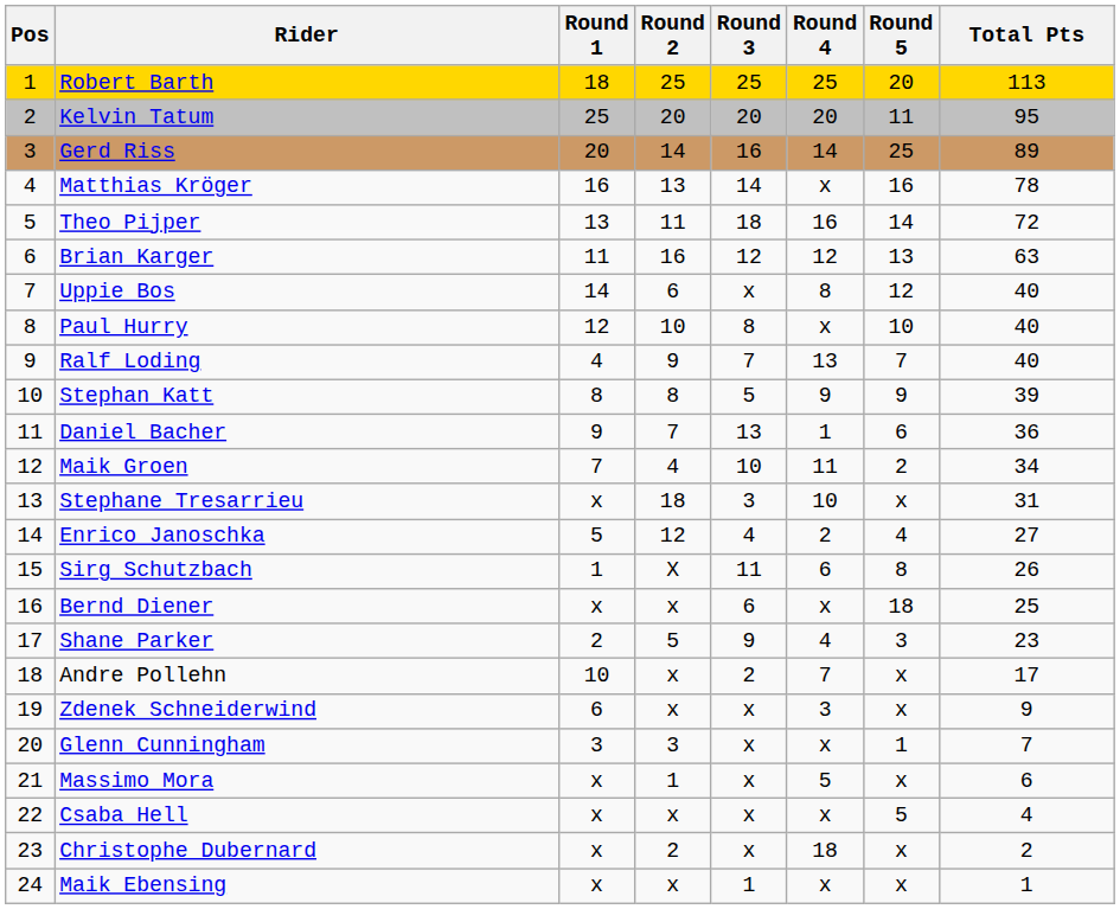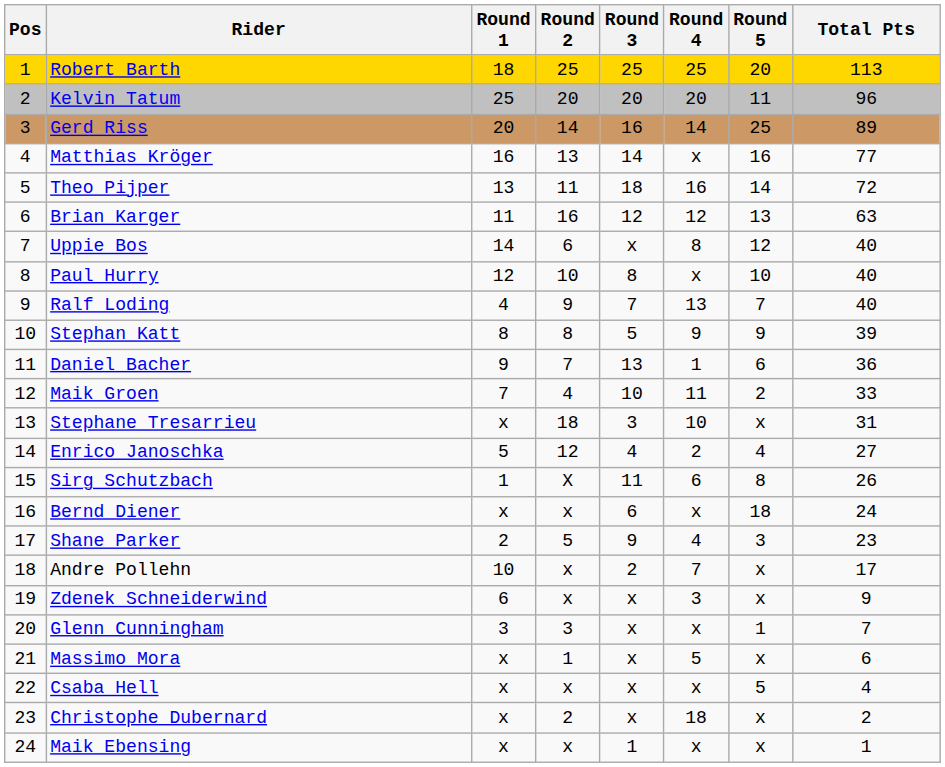Kelvin Tatum | Total Pts: 95 -> 96
Matthias Kröger | Total Pts: 78 -> 77
Maik Groen | Total Pts: 34 -> 33
Bernd Diener | Total Pts: 25 -> 24
